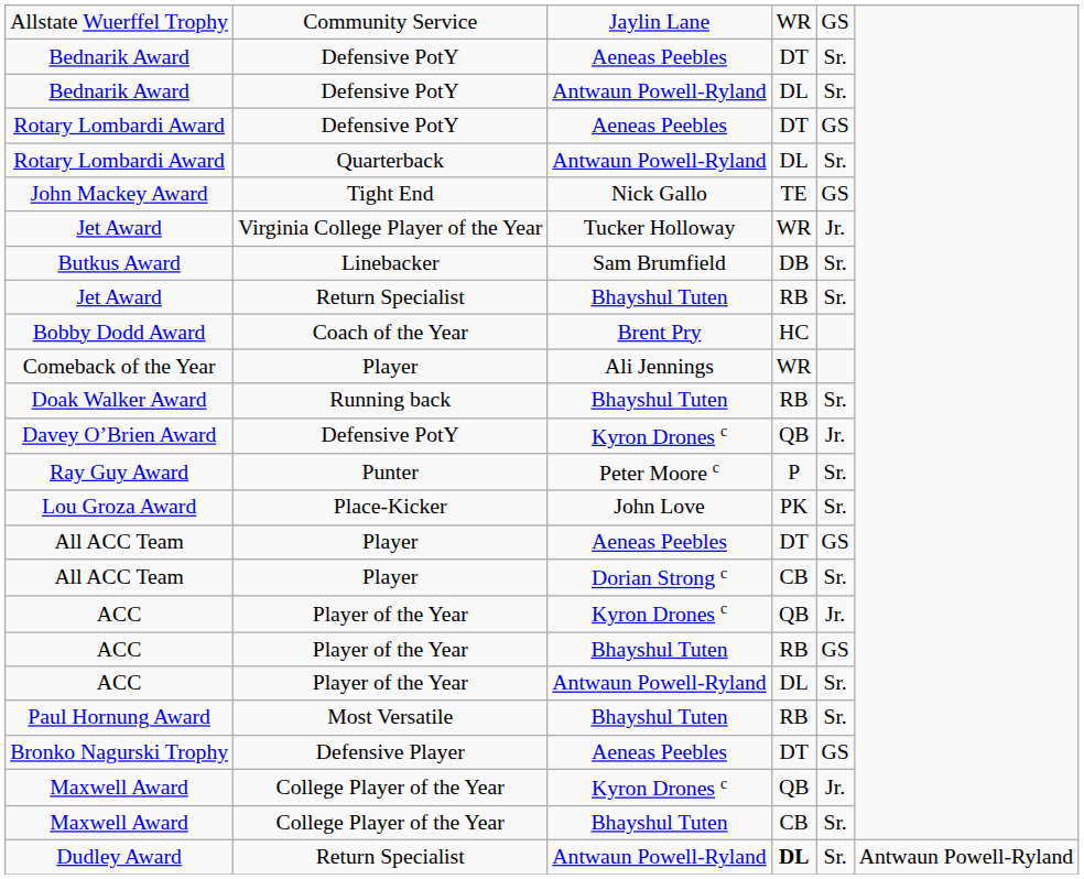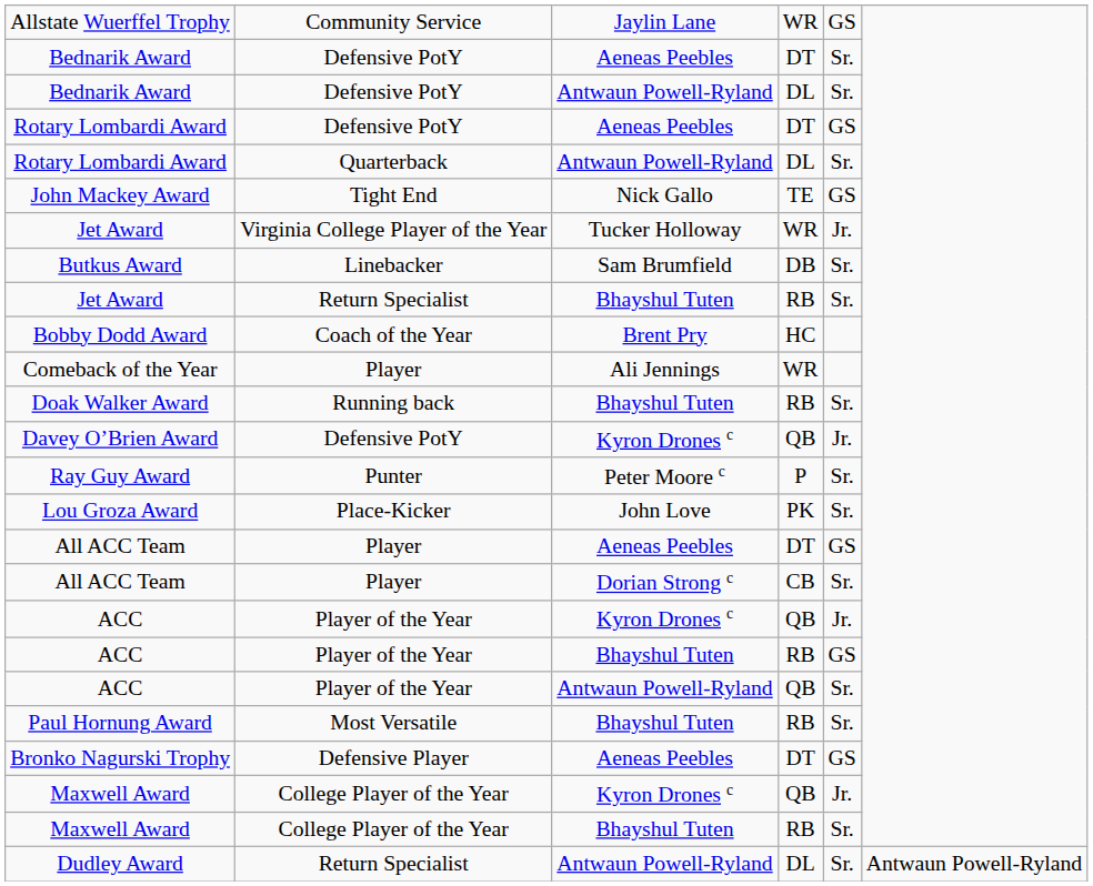ACC / Antwaun Powell-Ryland | column 4: DL -> QB
Maxwell Award / Bhayshul Tuten | column 4: CB -> RB
Dudley Award | column 4: bold -> normal
